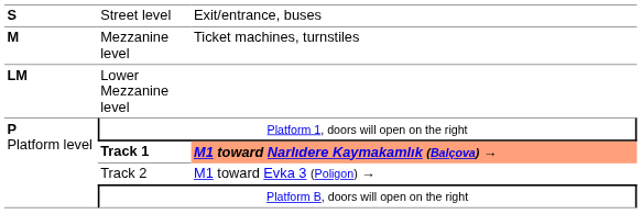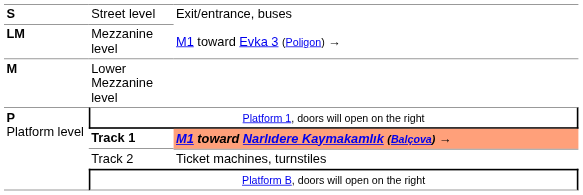Mezzanine level | column 1: M -> LM
Mezzanine level | column 3: Ticket machines, turnstiles -> M1 toward Evka 3 (Poligon) →
Lower Mezzanine level | column 1: LM -> M
Track 2 | column 3: M1 toward Evka 3 (Poligon) → -> Ticket machines, turnstiles
